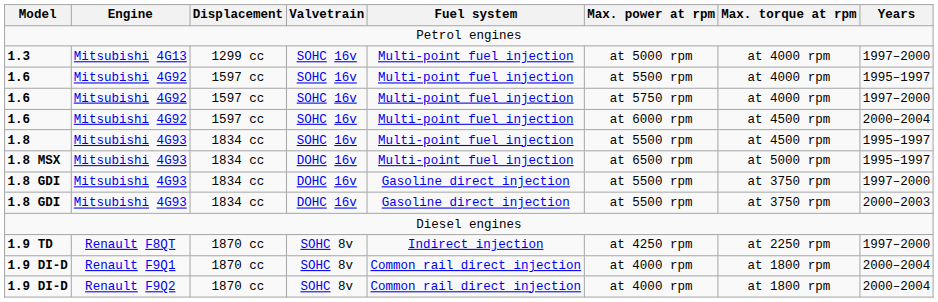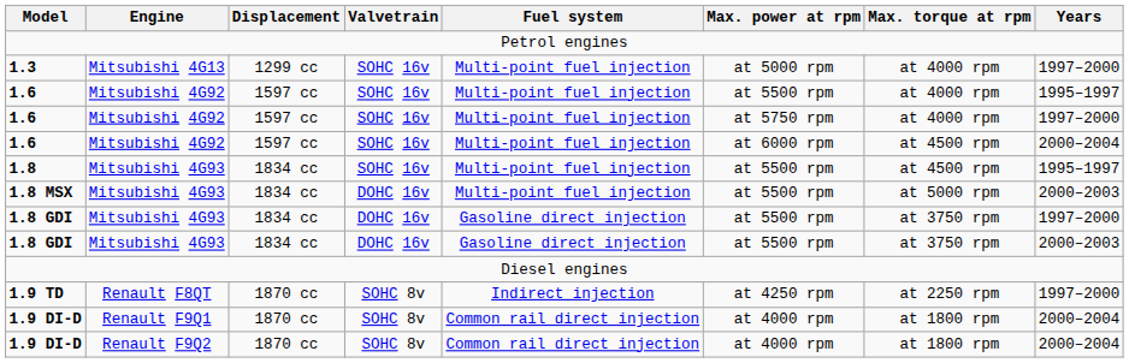1.8 MSX | Max. power at rpm: at 6500 rpm -> at 5500 rpm
1.8 MSX | Years: 1995–1997 -> 2000–2003
